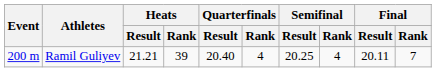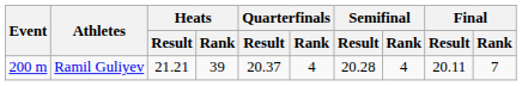Ramil Guliyev | Quarterfinals / Result: 20.40 -> 20.37
Ramil Guliyev | Semifinal / Result: 20.25 -> 20.28
